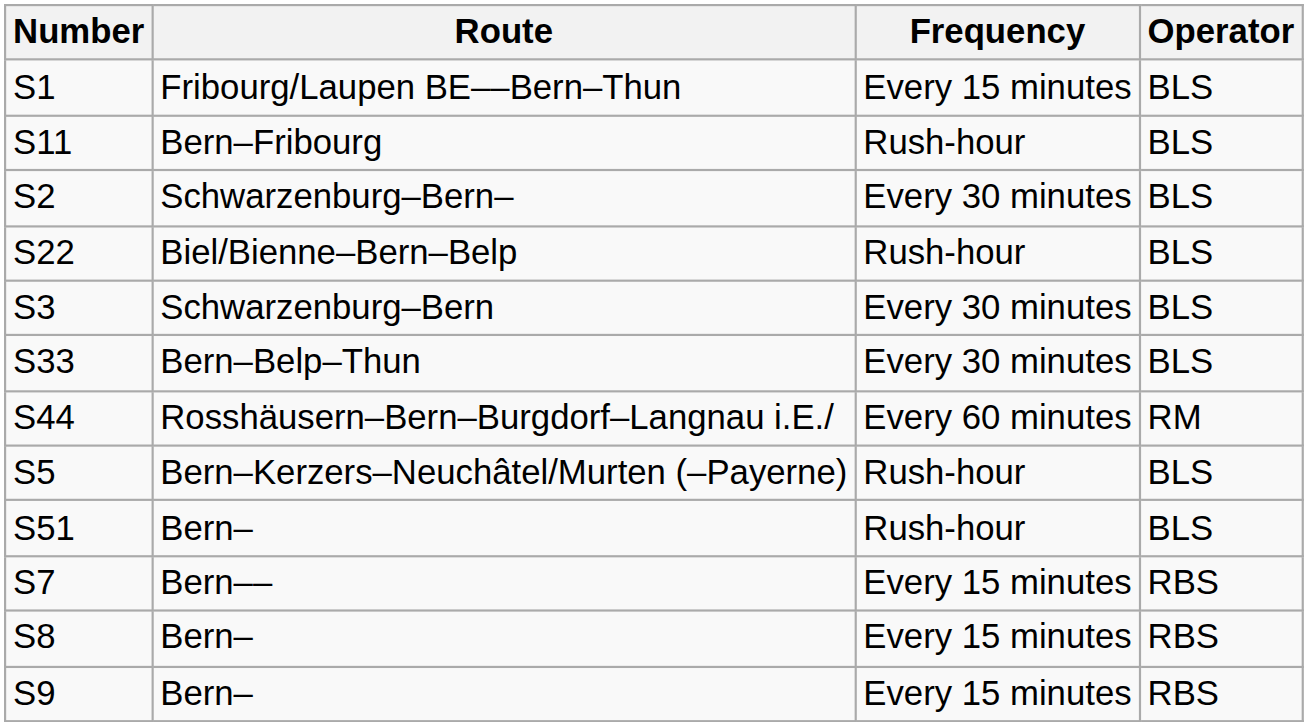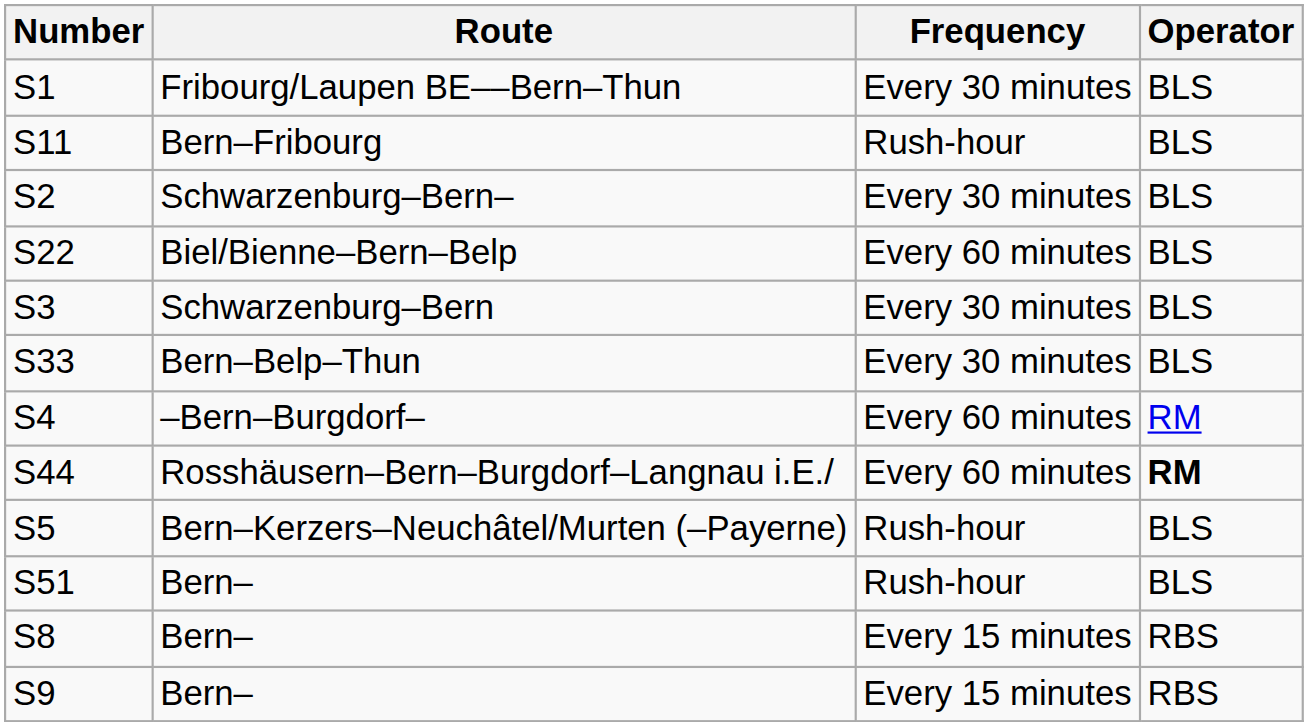S1 | Frequency: Every 15 minutes -> Every 30 minutes
S22 | Frequency: Rush-hour -> Every 60 minutes
+ row: S4 | –Bern–Burgdorf– | Every 60 minutes | RM
S44 | Operator: normal -> bold
- row: S7 | Bern–– | Every 15 minutes | RBS
